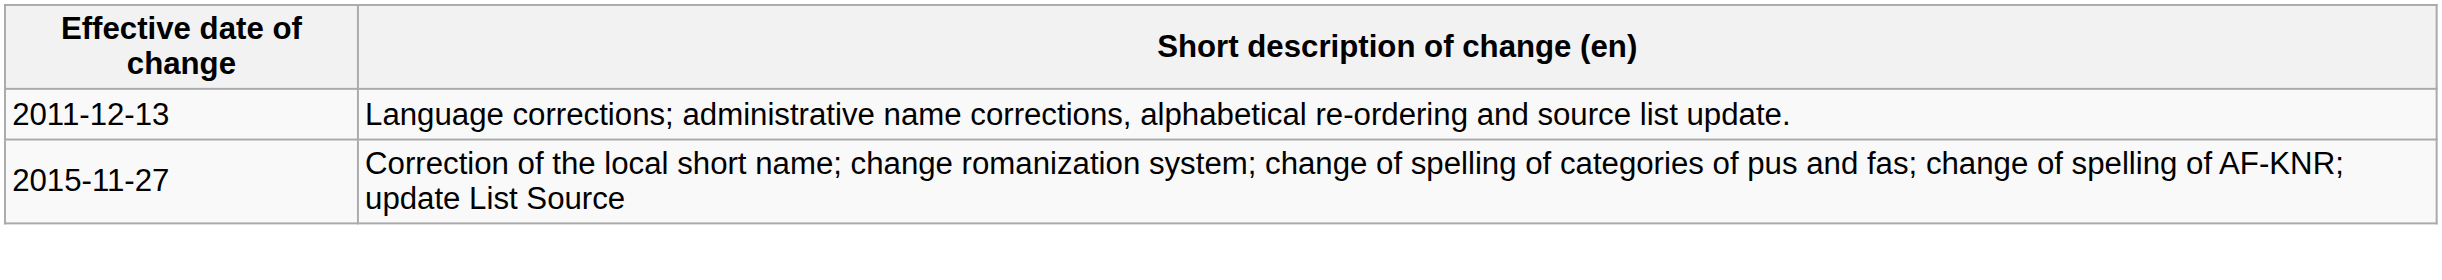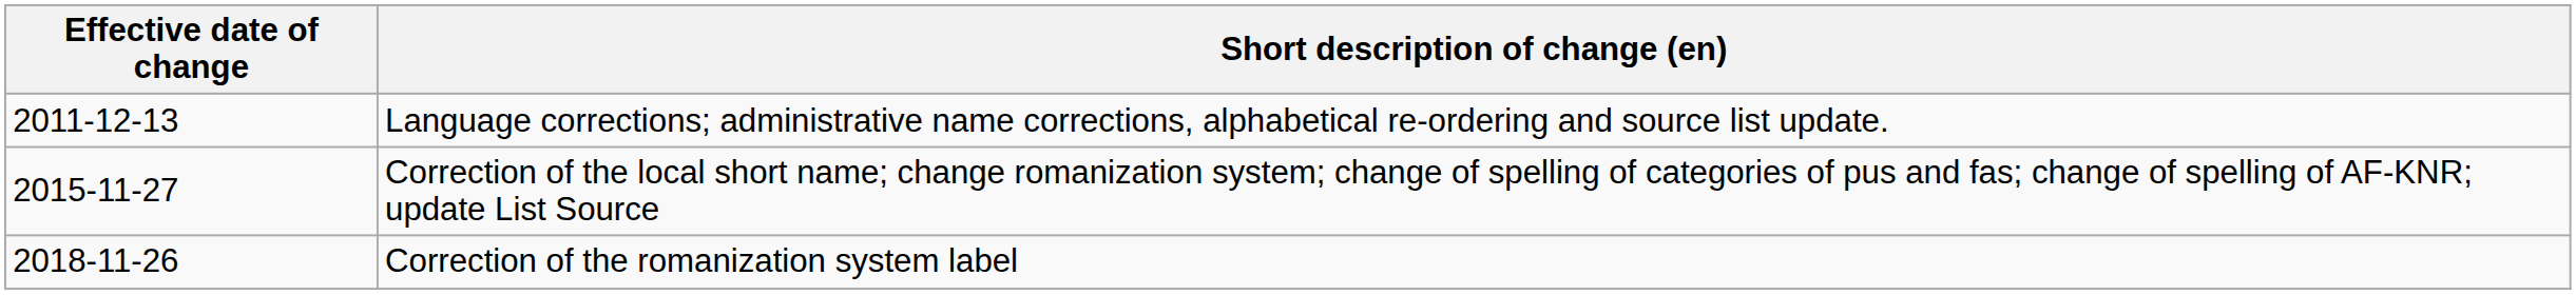+ row: 2018-11-26 | Correction of the romanization system label
